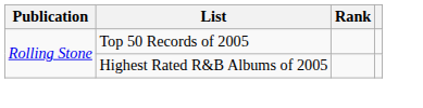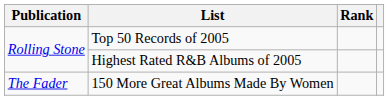+ row: The Fader | 150 More Great Albums Made By Women
